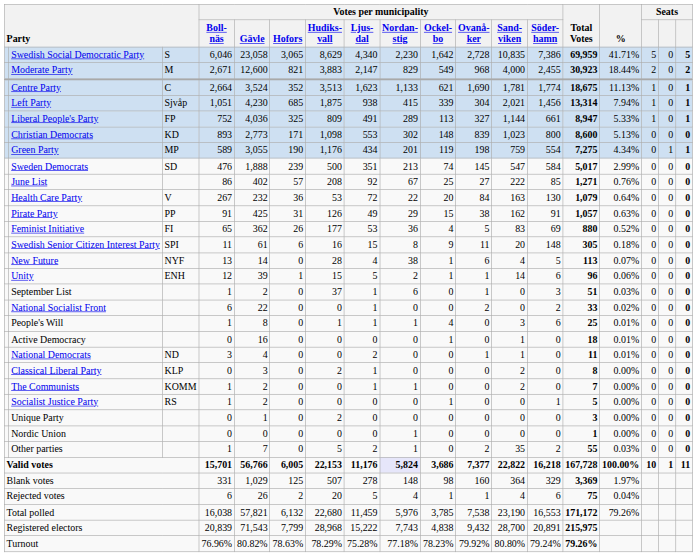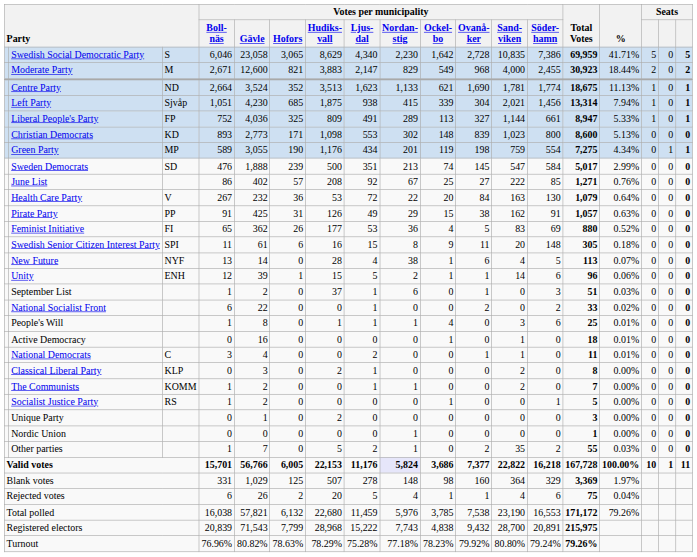Centre Party | column 3: C -> ND
National Democrats | column 3: ND -> C
